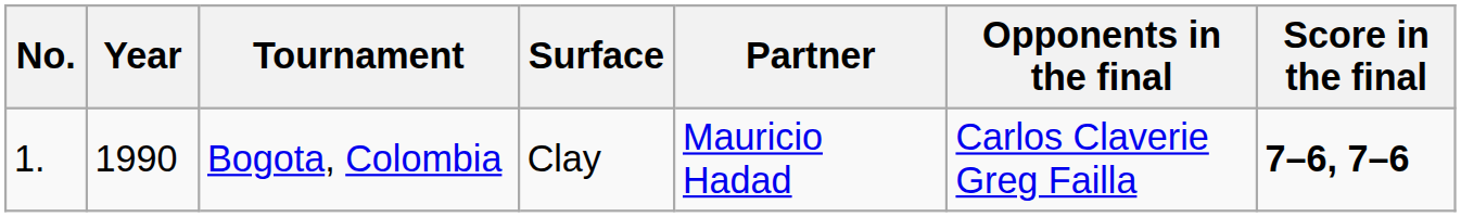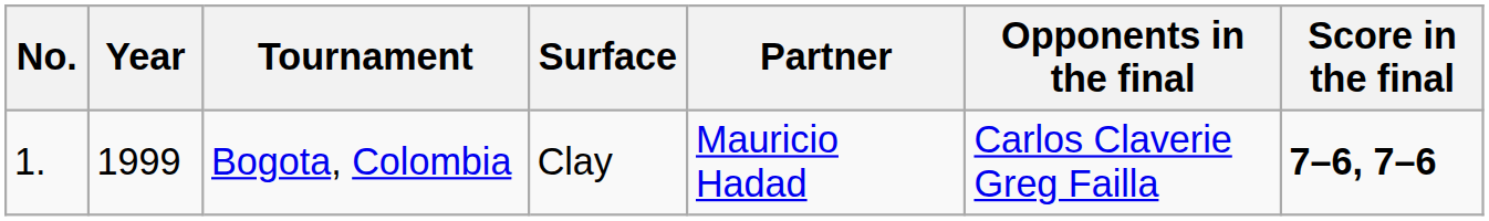Bogota, Colombia | Year: 1990 -> 1999
